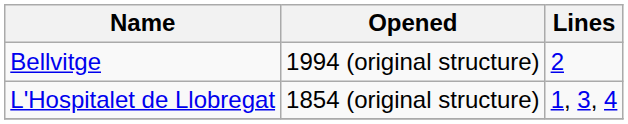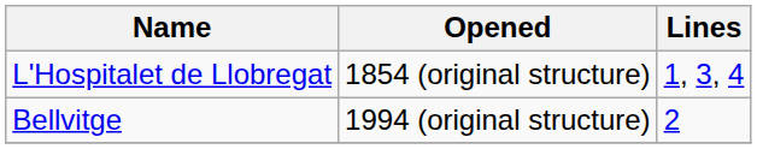rows swapped: Bellvitge <-> L'Hospitalet de Llobregat
